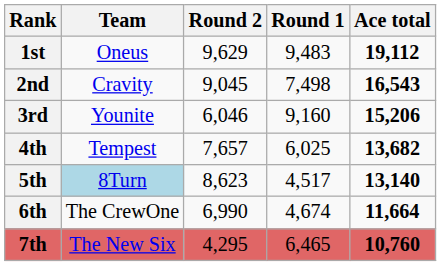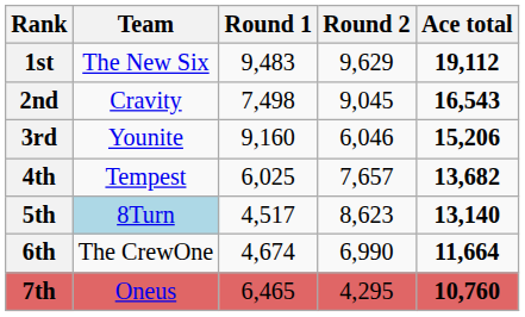columns swapped: Round 1 <-> Round 2
1st | Team: Oneus -> The New Six
7th | Team: The New Six -> Oneus
